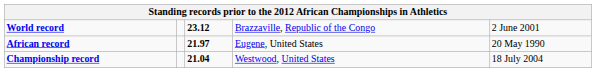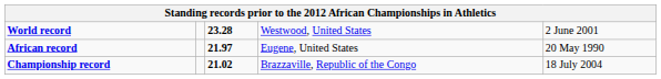World record | column 3: 23.12 -> 23.28
World record | column 4: Brazzaville, Republic of the Congo -> Westwood, United States
Championship record | column 3: 21.04 -> 21.02
Championship record | column 4: Westwood, United States -> Brazzaville, Republic of the Congo
